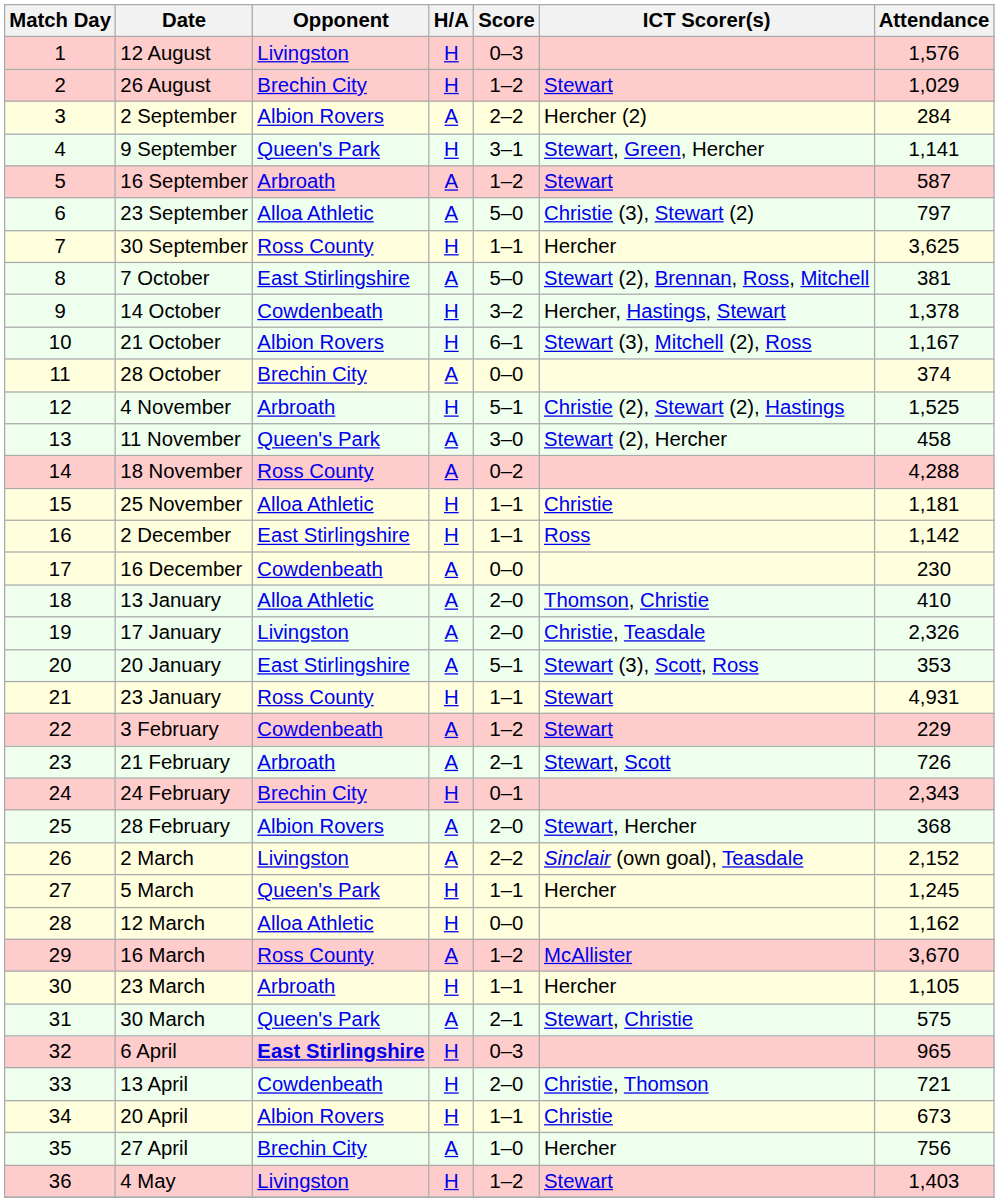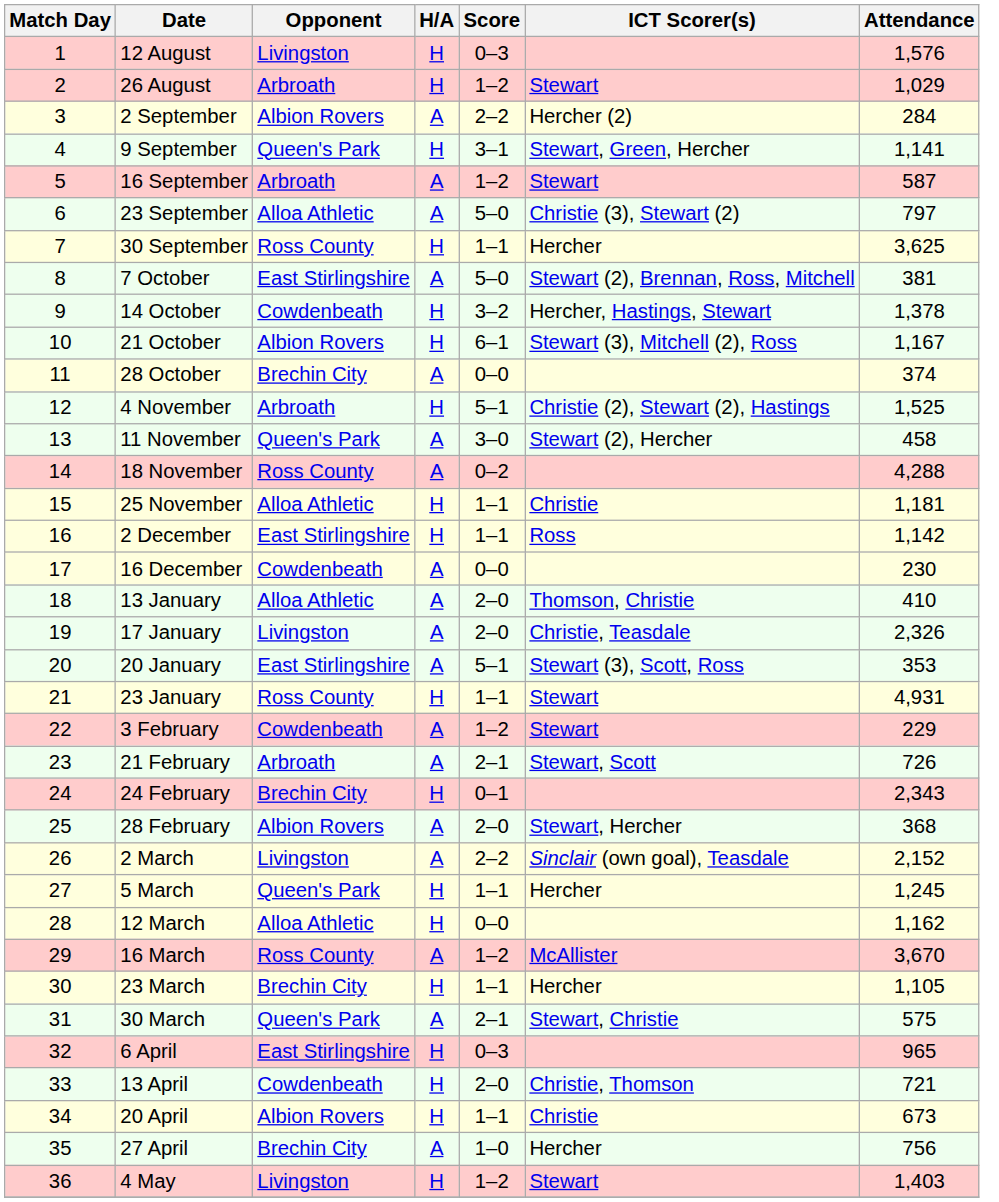26 August | Opponent: Brechin City -> Arbroath
23 March | Opponent: Arbroath -> Brechin City
6 April | Opponent: bold -> normal
